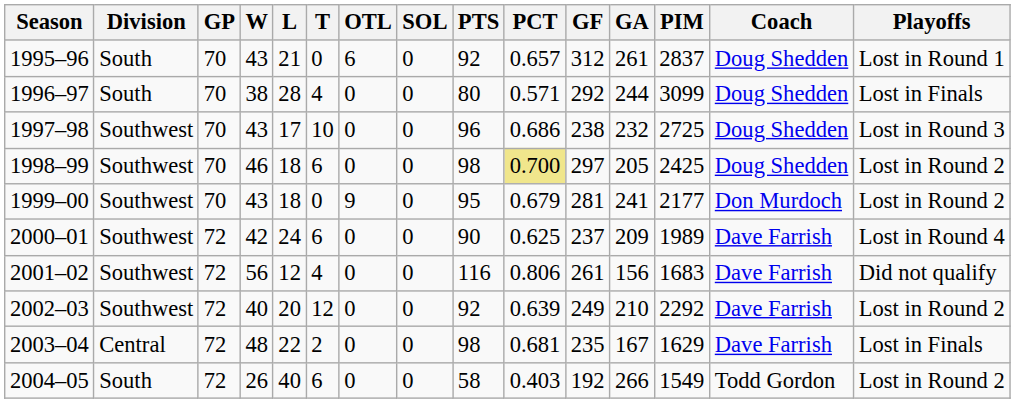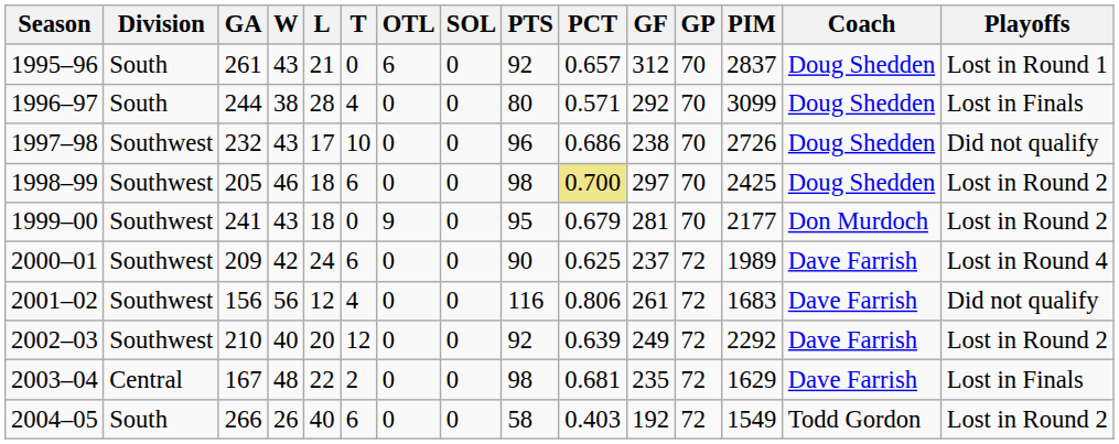columns swapped: GP <-> GA
1997–98 | PIM: 2725 -> 2726
1997–98 | Playoffs: Lost in Round 3 -> Did not qualify
